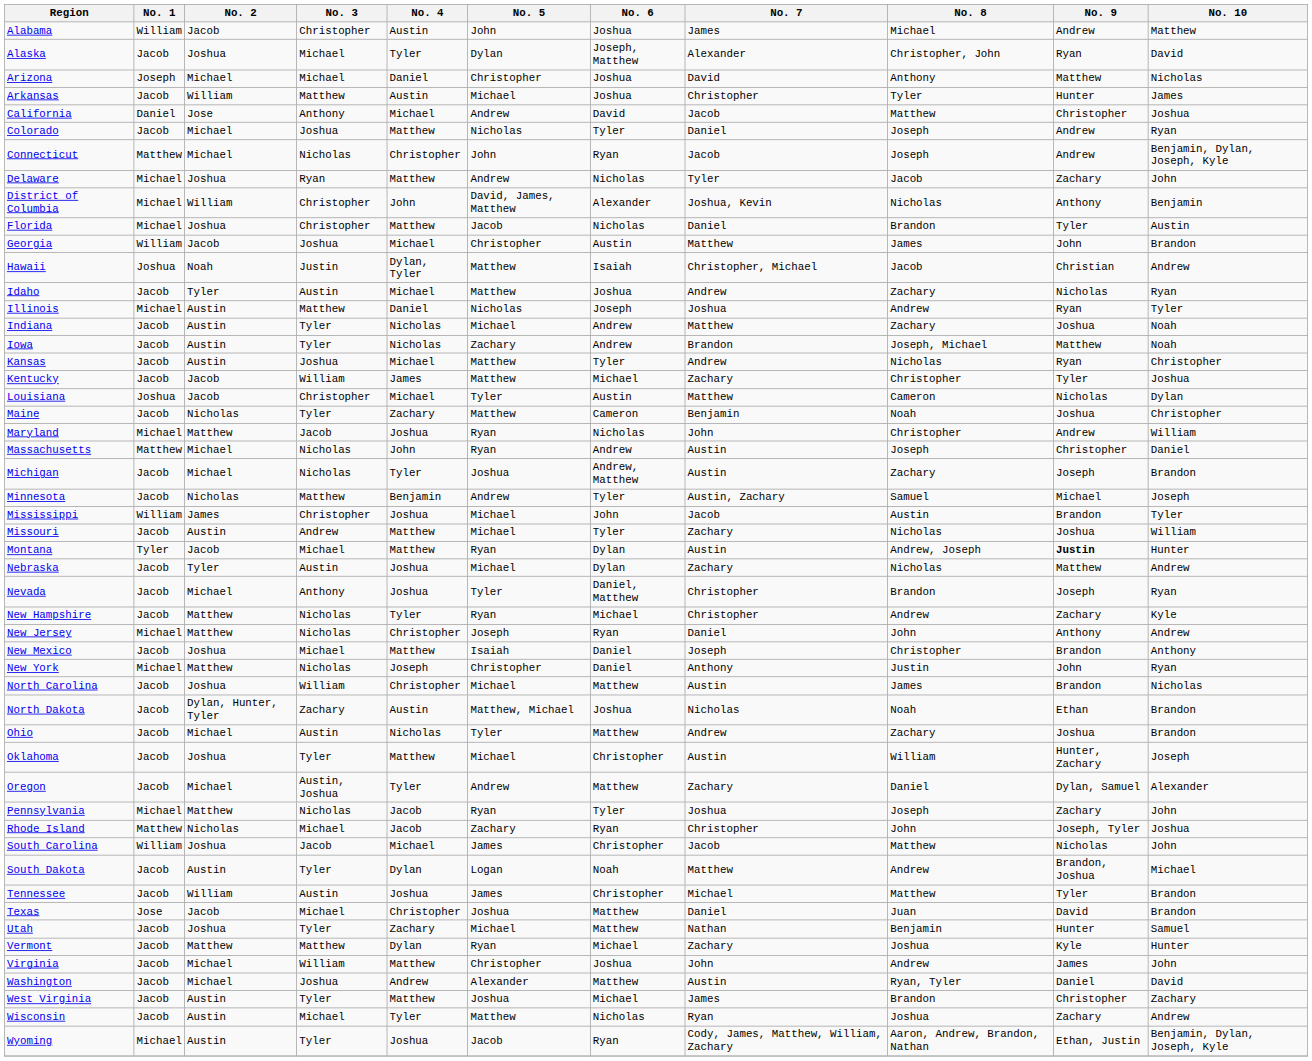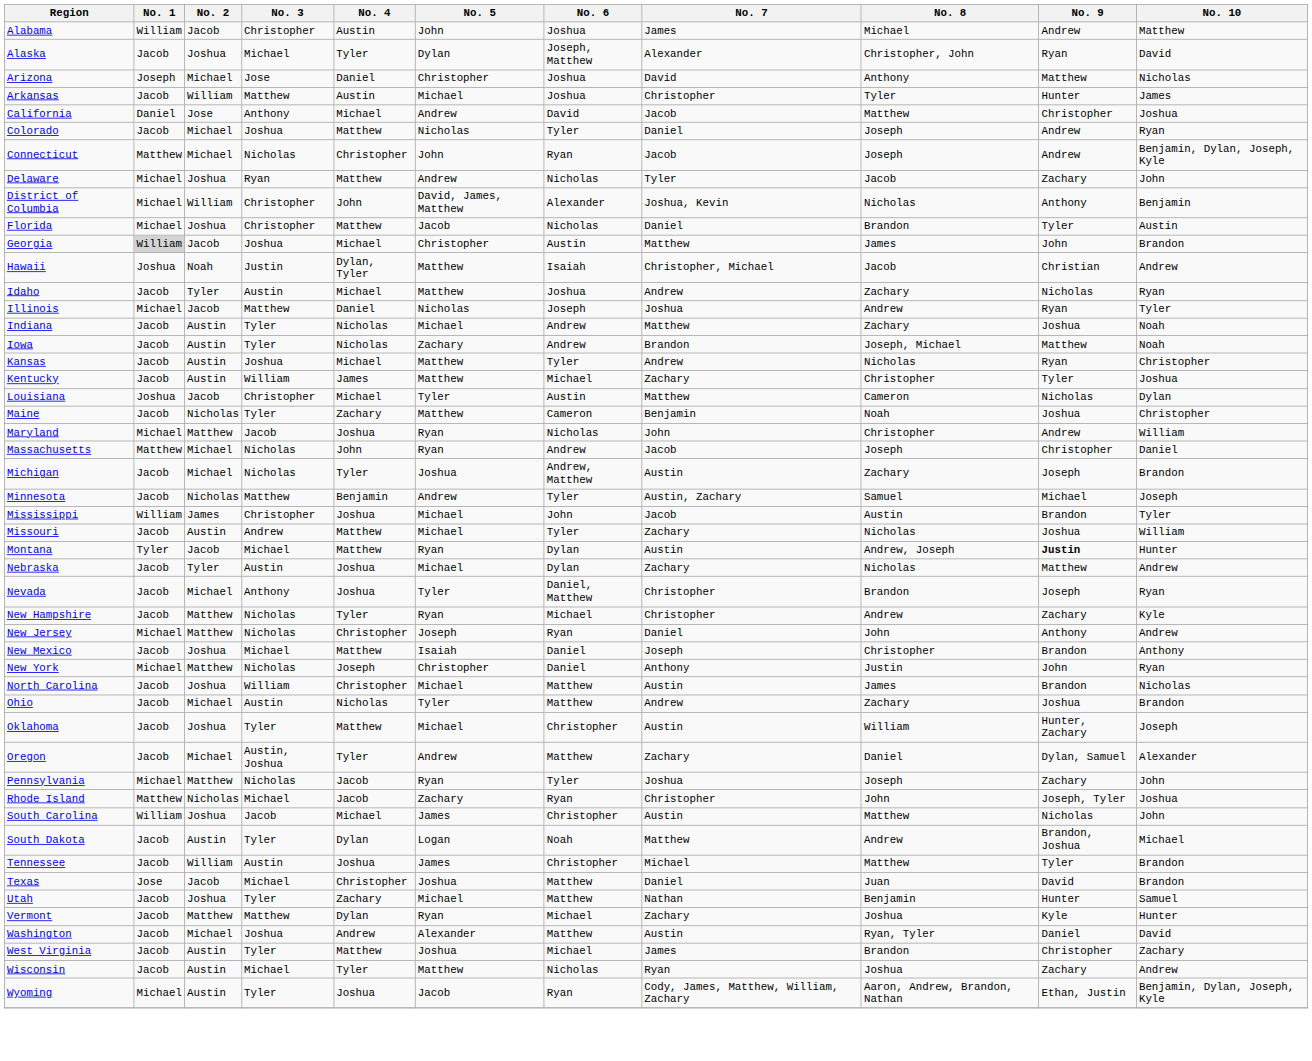Arizona | No. 3: Michael -> Jose
Georgia | No. 1: no background -> lightgrey background
Illinois | No. 2: Austin -> Jacob
Kentucky | No. 2: Jacob -> Austin
Massachusetts | No. 7: Austin -> Jacob
- row: North Dakota | Jacob | Dylan, Hunter, Tyler | Zachary | Austin | Matthew, Michael | Joshua | Nicholas | Noah | Ethan | Brandon
South Carolina | No. 7: Jacob -> Austin
- row: Virginia | Jacob | Michael | William | Matthew | Christopher | Joshua | John | Andrew | James | John
